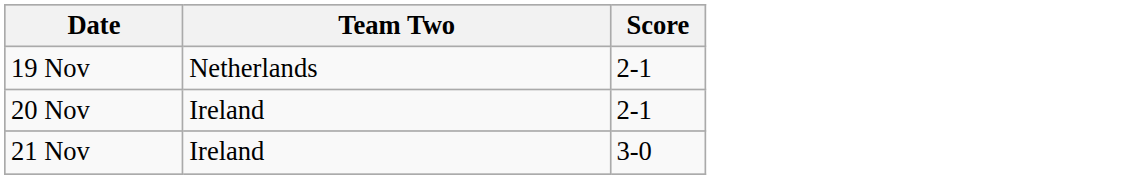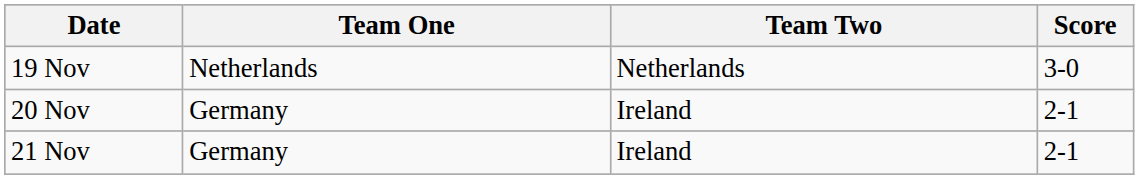+ column: Team One | Netherlands | Germany | Germany
19 Nov | Score: 2-1 -> 3-0
21 Nov | Score: 3-0 -> 2-1
